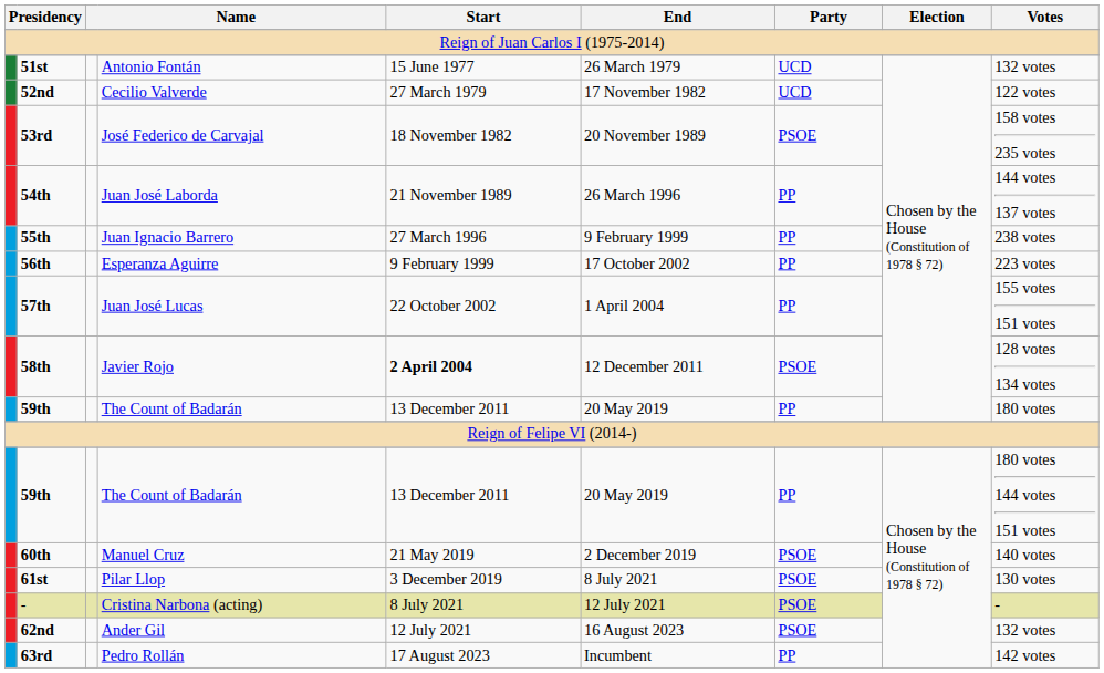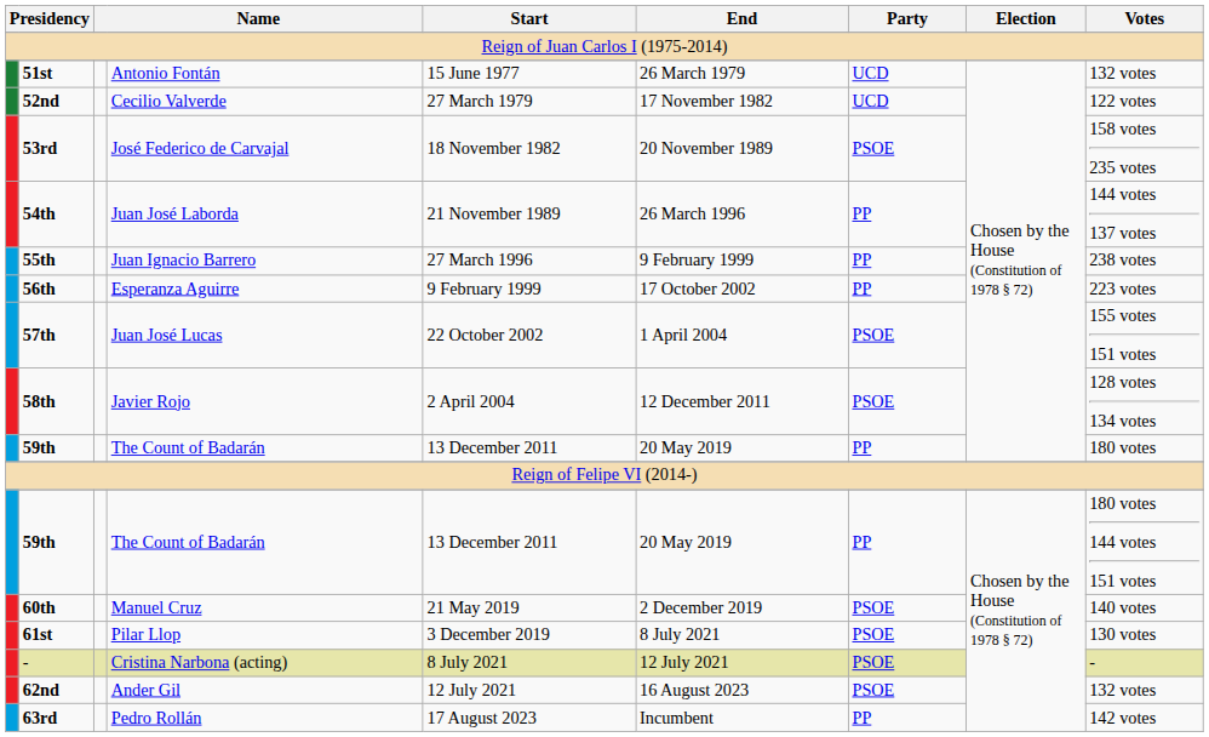57th | Party: PP -> PSOE
58th | Start: bold -> normal
